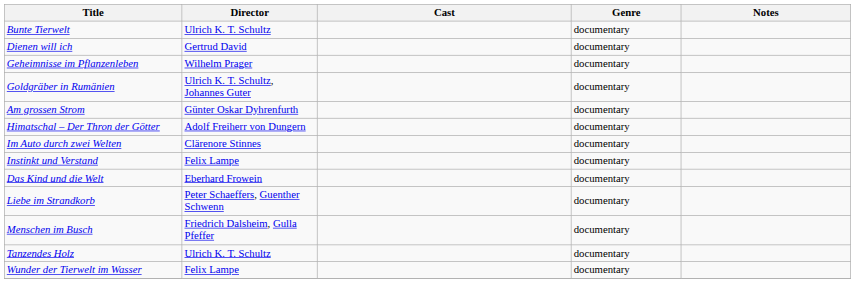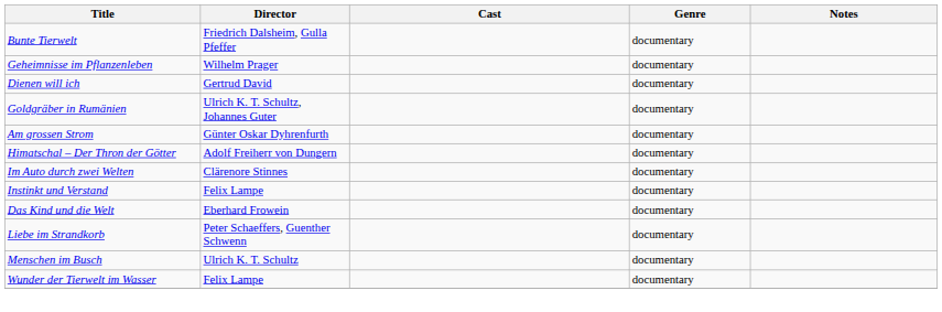Bunte Tierwelt | Director: Ulrich K. T. Schultz -> Friedrich Dalsheim, Gulla Pfeffer
rows swapped: Dienen will ich <-> Geheimnisse im Pflanzenleben
Menschen im Busch | Director: Friedrich Dalsheim, Gulla Pfeffer -> Ulrich K. T. Schultz
- row: Tanzendes Holz | Ulrich K. T. Schultz | documentary
